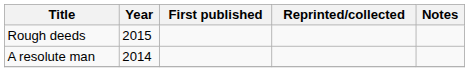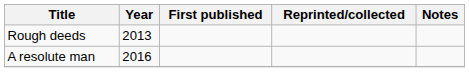Rough deeds | Year: 2015 -> 2013
A resolute man | Year: 2014 -> 2016
